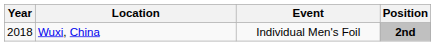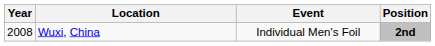Wuxi, China | Year: 2018 -> 2008
